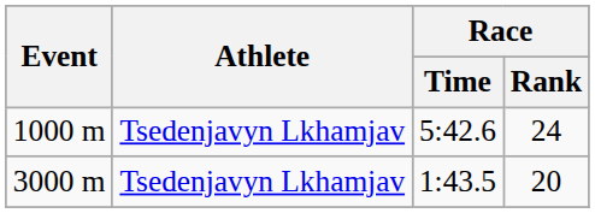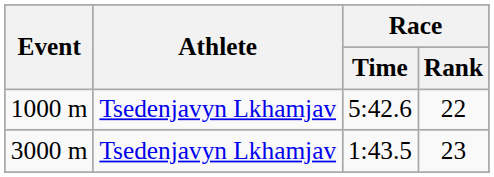1000 m | Race / Rank: 24 -> 22
3000 m | Race / Rank: 20 -> 23
